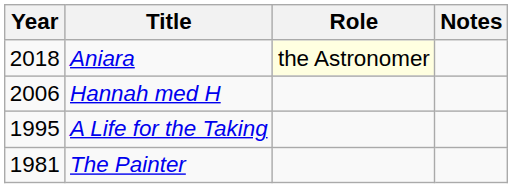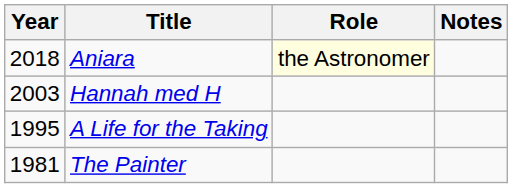Hannah med H | Year: 2006 -> 2003
